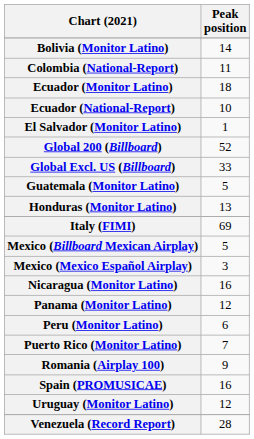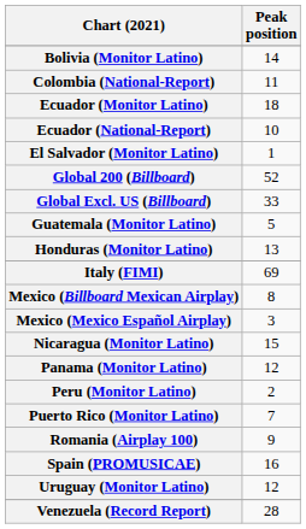Mexico (Billboard Mexican Airplay) | Peak position: 5 -> 8
Nicaragua (Monitor Latino) | Peak position: 16 -> 15
Peru (Monitor Latino) | Peak position: 6 -> 2
